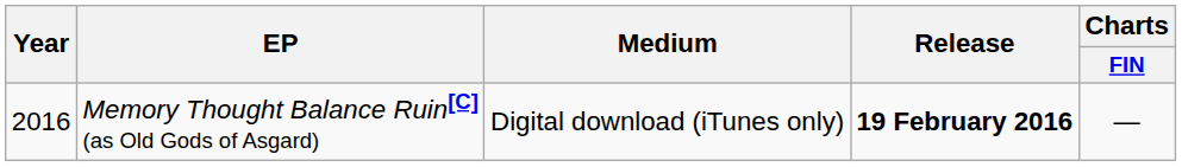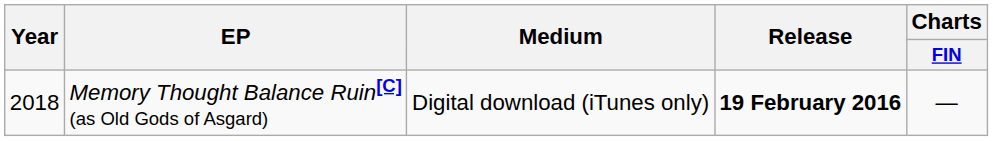Memory Thought Balance Ruin[C] (as Old Gods of Asgard) | Year: 2016 -> 2018
